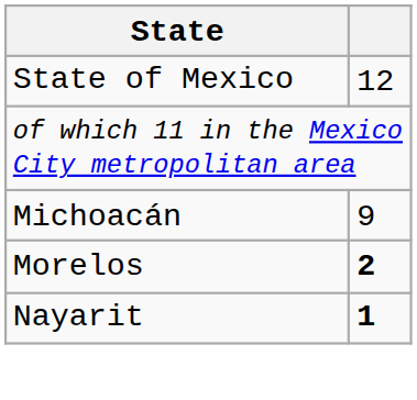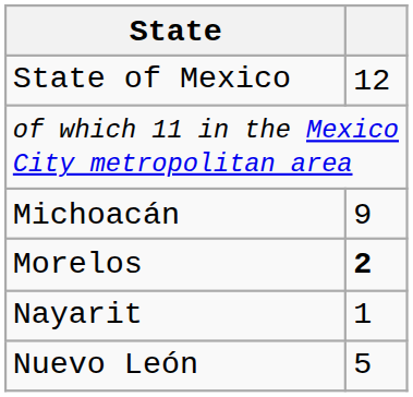Nayarit | column 2: bold -> normal
+ row: Nuevo León | 5
